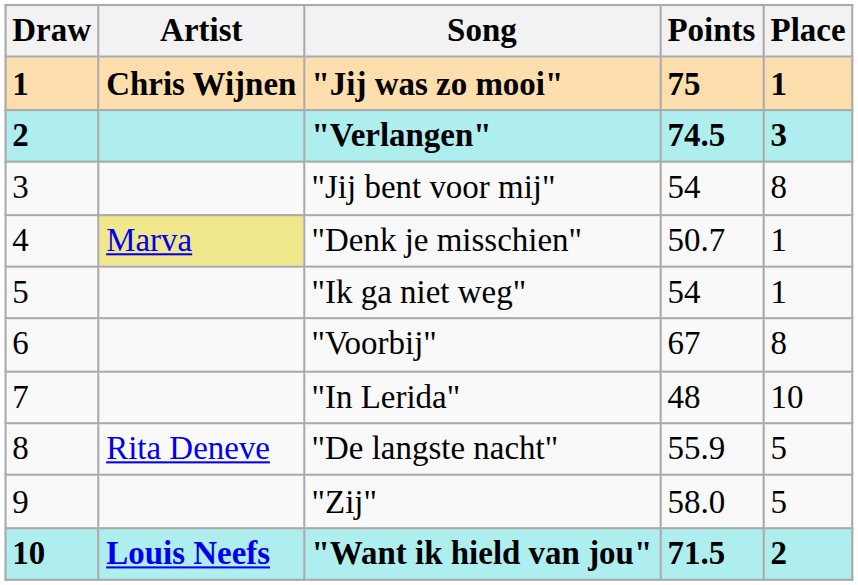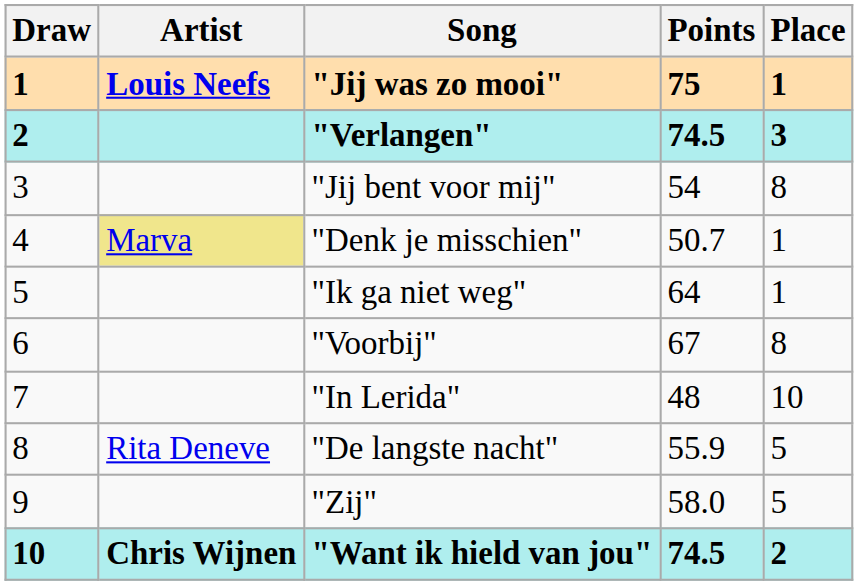"Jij was zo mooi" | Artist: Chris Wijnen -> Louis Neefs
"Ik ga niet weg" | Points: 54 -> 64
"Want ik hield van jou" | Artist: Louis Neefs -> Chris Wijnen
"Want ik hield van jou" | Points: 71.5 -> 74.5
